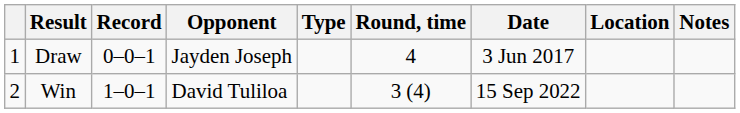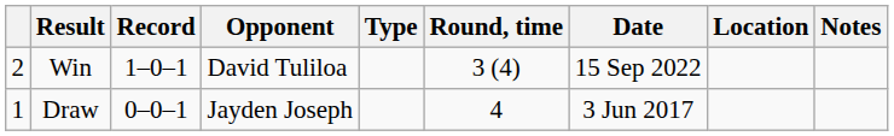rows swapped: Win <-> Draw
